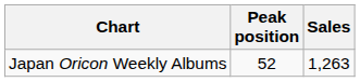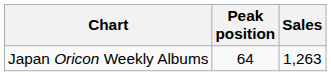Japan Oricon Weekly Albums | Peak position: 52 -> 64
